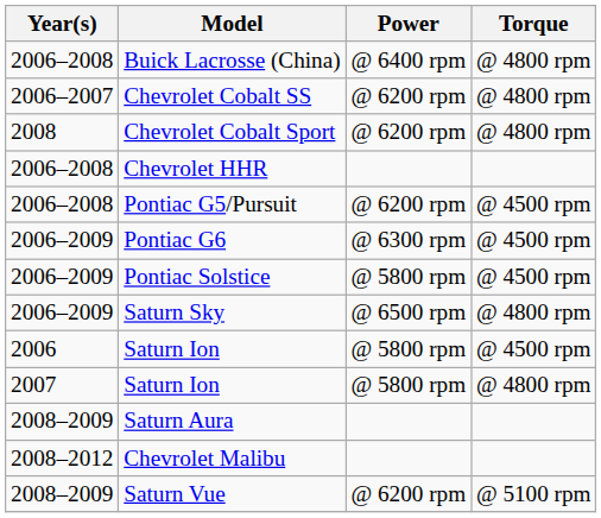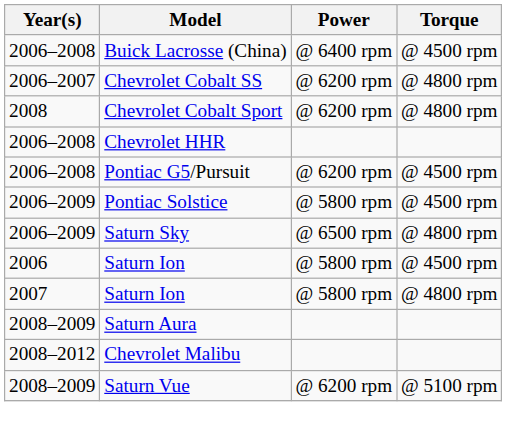Buick Lacrosse (China) | Torque: @ 4800 rpm -> @ 4500 rpm
- row: 2006–2009 | Pontiac G6 | @ 6300 rpm | @ 4500 rpm
